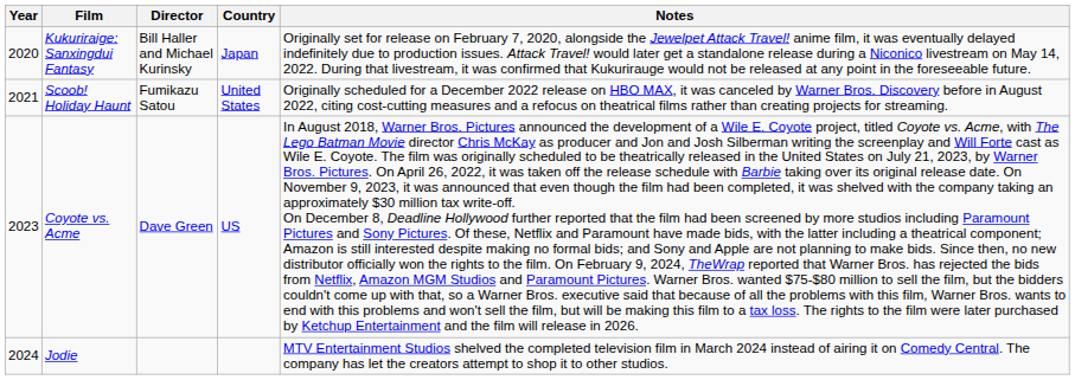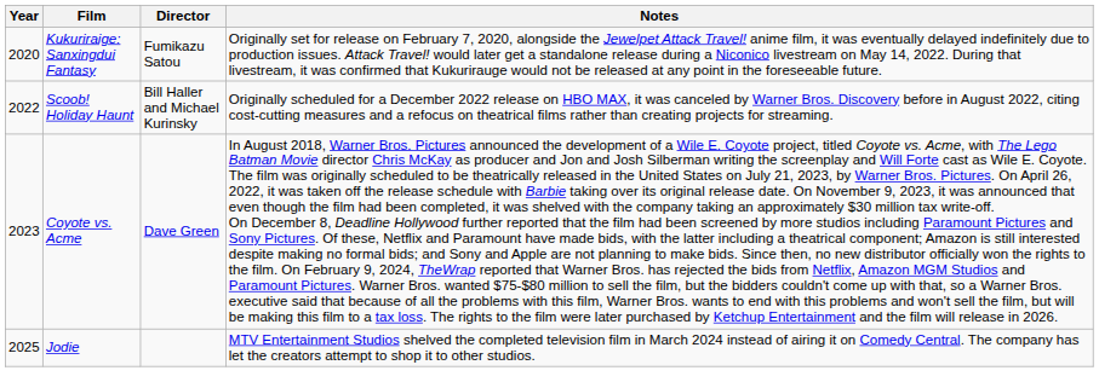- column: Country | Japan | United States | US
Kukuriraige: Sanxingdui Fantasy | Director: Bill Haller and Michael Kurinsky -> Fumikazu Satou
Scoob! Holiday Haunt | Year: 2021 -> 2022
Scoob! Holiday Haunt | Director: Fumikazu Satou -> Bill Haller and Michael Kurinsky
Jodie | Year: 2024 -> 2025
